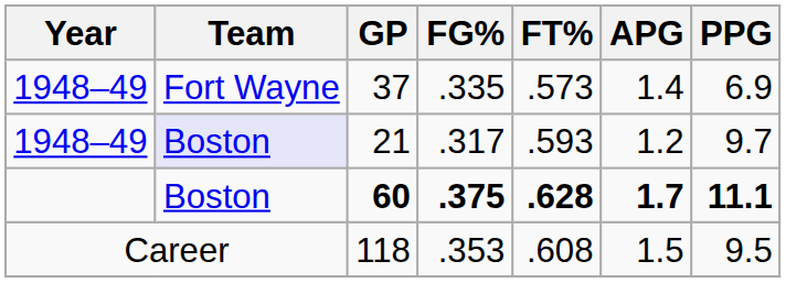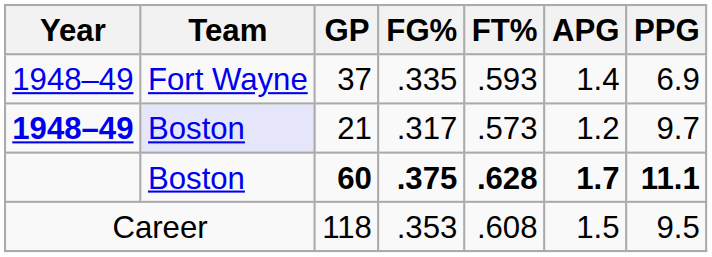37 | FT%: .573 -> .593
21 | Year: normal -> bold
21 | FT%: .593 -> .573
